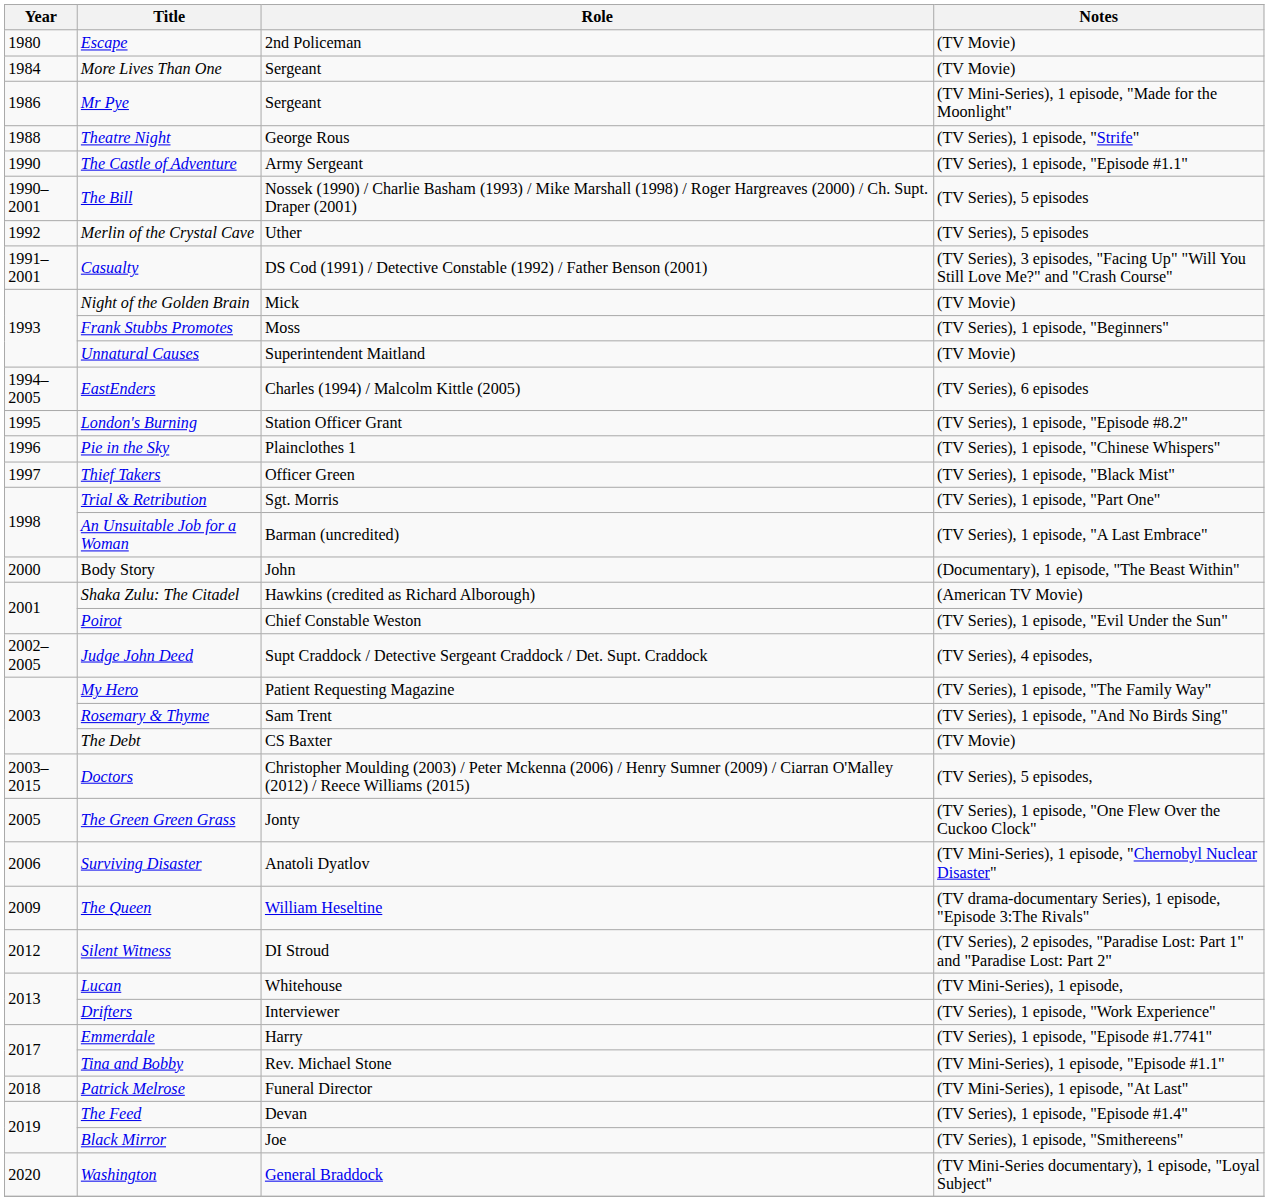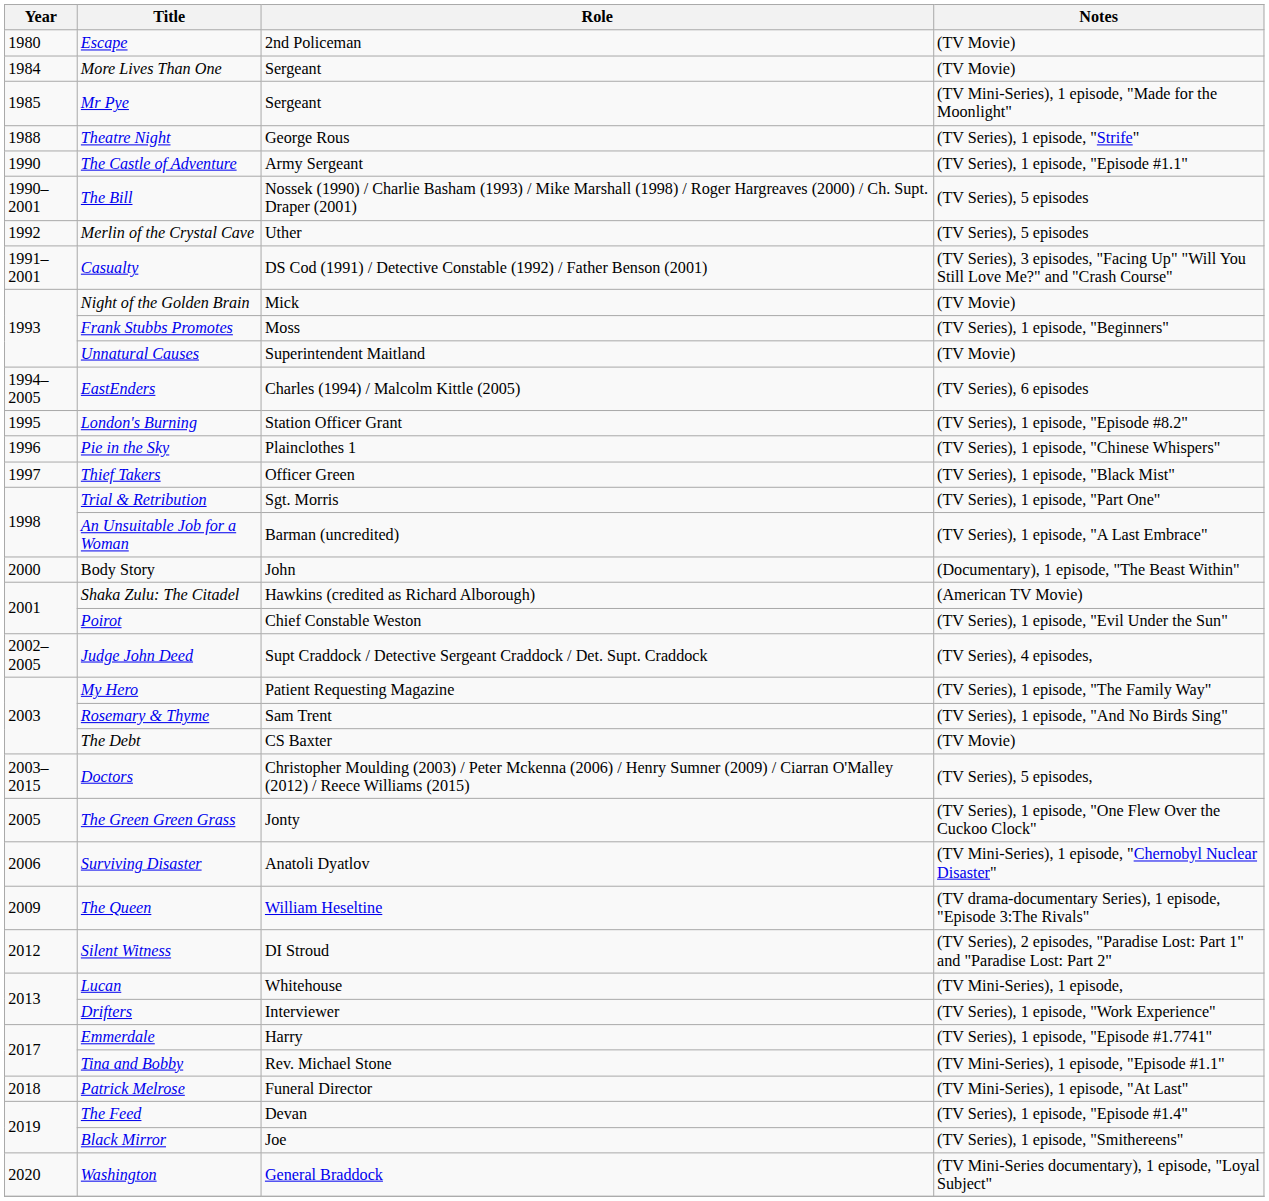Mr Pye | Year: 1986 -> 1985
